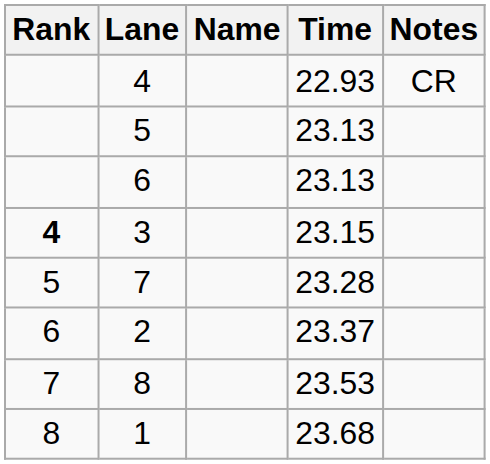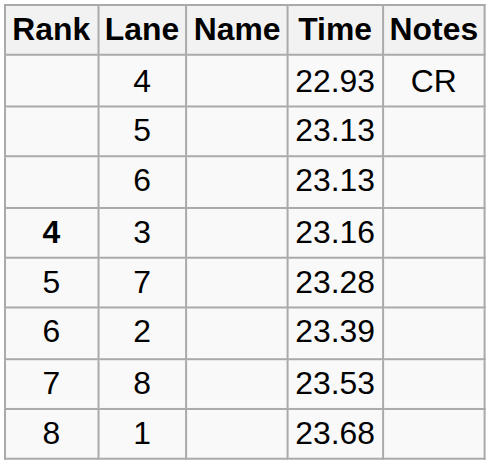3 | Time: 23.15 -> 23.16
2 | Time: 23.37 -> 23.39
